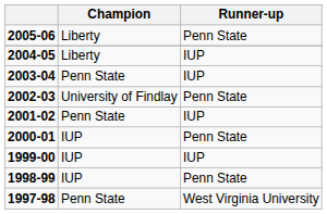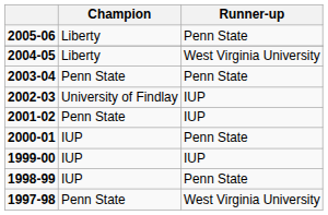2004-05 | Runner-up: IUP -> West Virginia University
2003-04 | Runner-up: IUP -> Penn State
2002-03 | Runner-up: Penn State -> IUP
